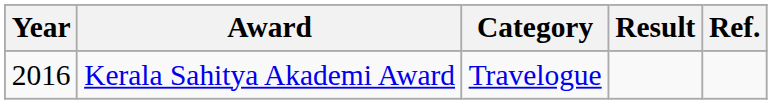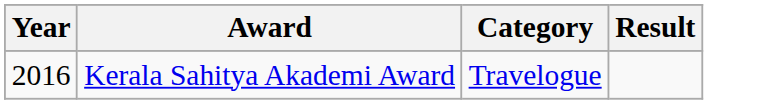- column: Ref.
